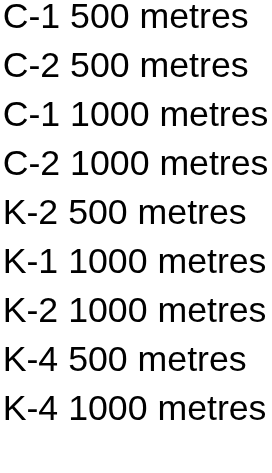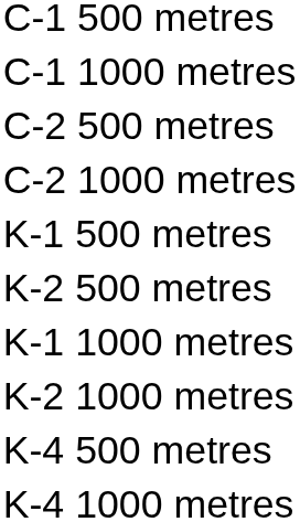rows swapped: C-2 500 metres <-> C-1 1000 metres
+ row: K-1 500 metres
